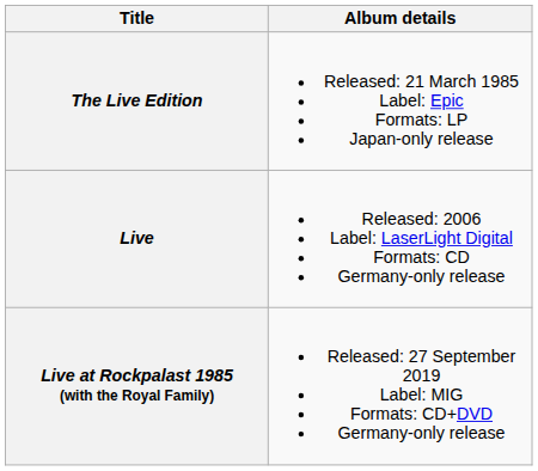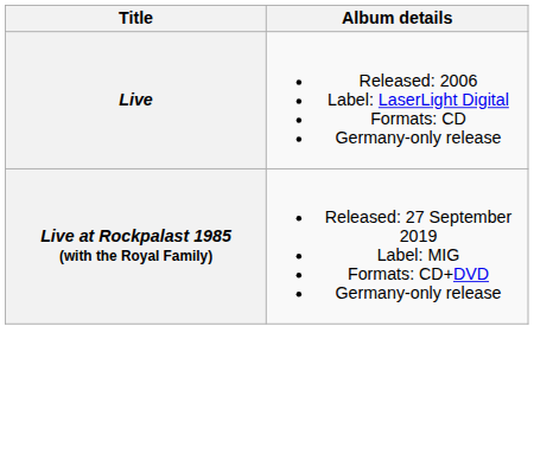- row: The Live Edition | Released: 21 March 1985 Label: Epic Formats: LP Japan-only release
